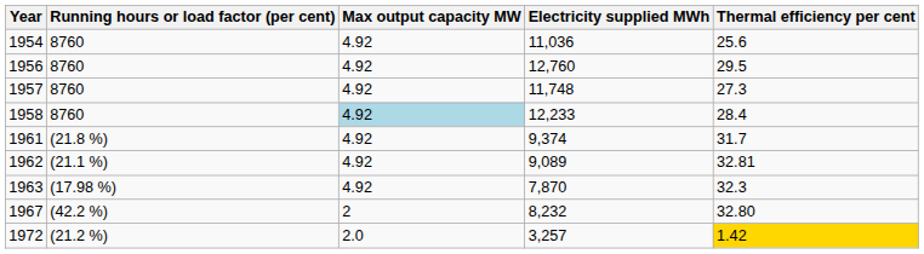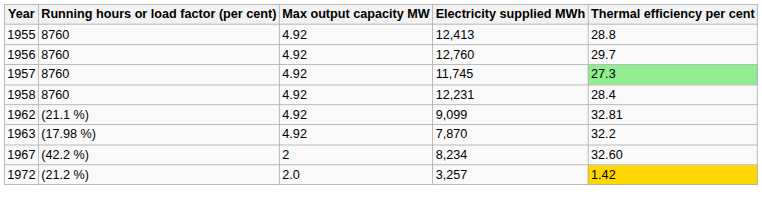- row: 1954 | 8760 | 4.92 | 11,036 | 25.6
+ row: 1955 | 8760 | 4.92 | 12,413 | 28.8
1956 | Thermal efficiency per cent: 29.5 -> 29.7
1957 | Electricity supplied MWh: 11,748 -> 11,745
1957 | Thermal efficiency per cent: no background -> lightgreen background
1958 | Max output capacity MW: lightblue background -> no background
1958 | Electricity supplied MWh: 12,233 -> 12,231
- row: 1961 | (21.8 %) | 4.92 | 9,374 | 31.7
1962 | Electricity supplied MWh: 9,089 -> 9,099
1963 | Thermal efficiency per cent: 32.3 -> 32.2
1967 | Electricity supplied MWh: 8,232 -> 8,234
1967 | Thermal efficiency per cent: 32.80 -> 32.60
